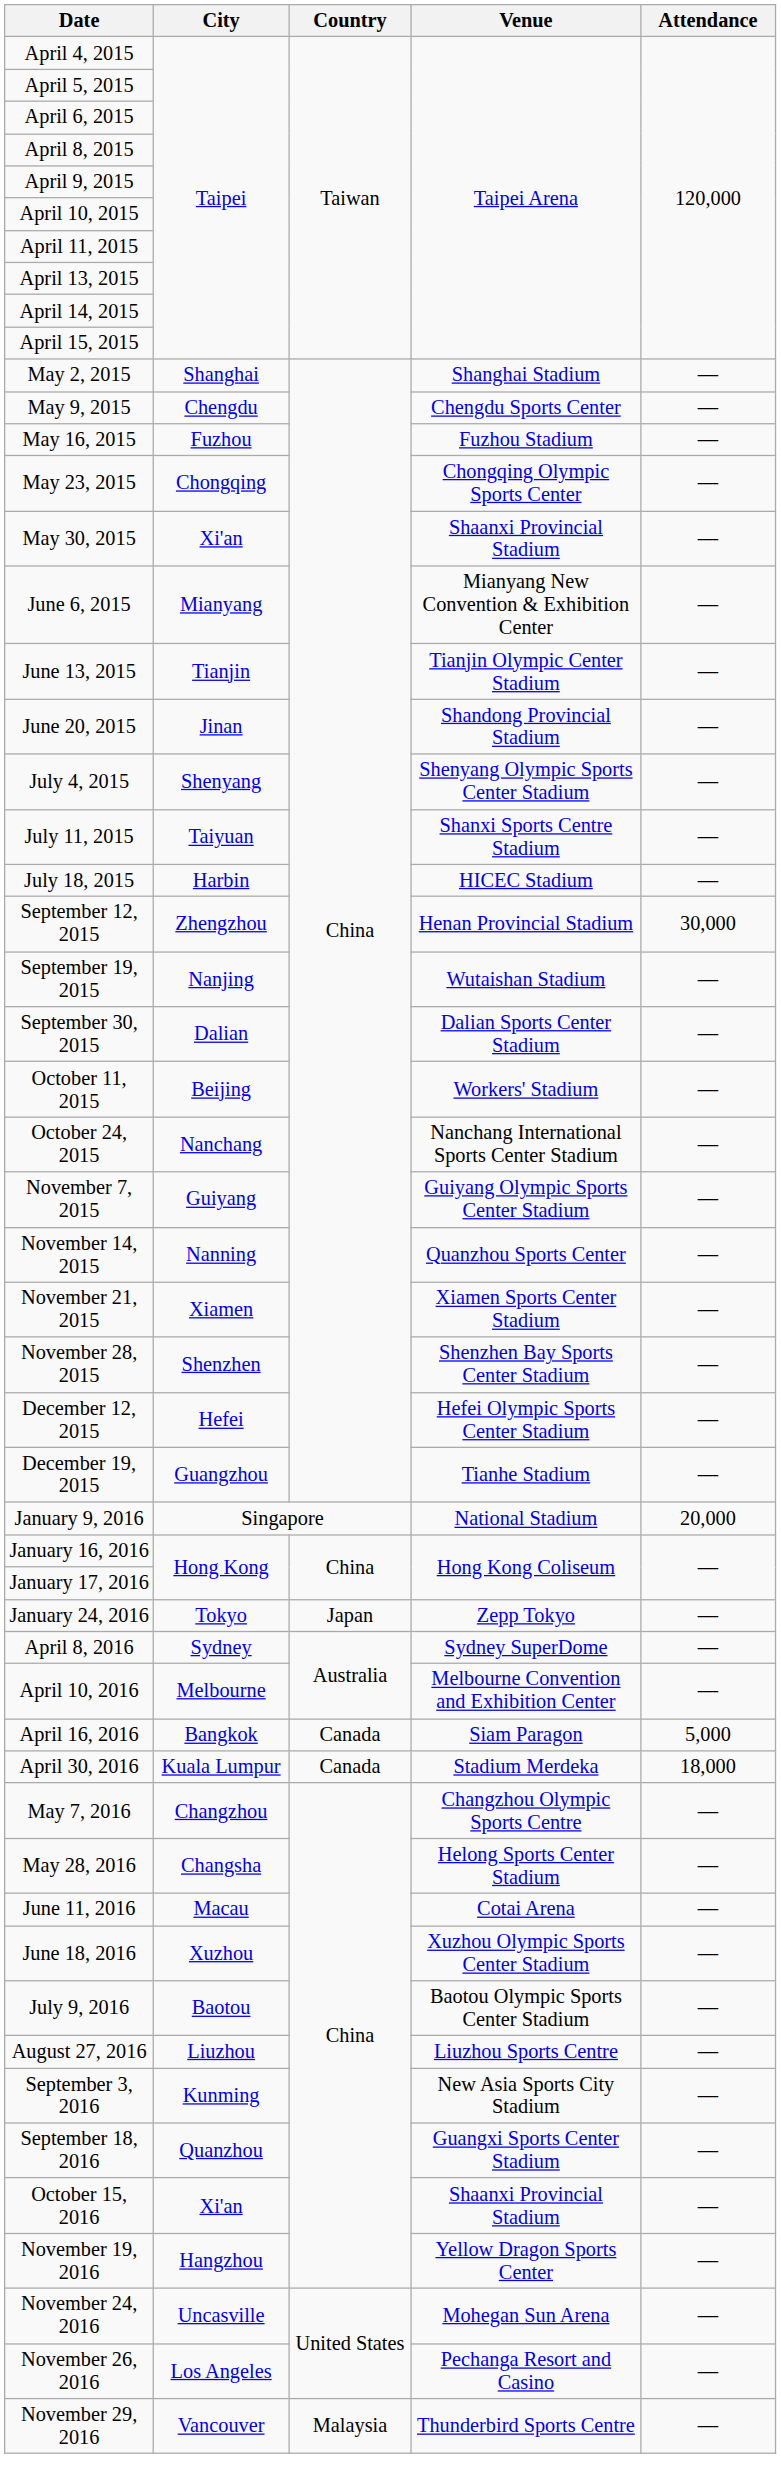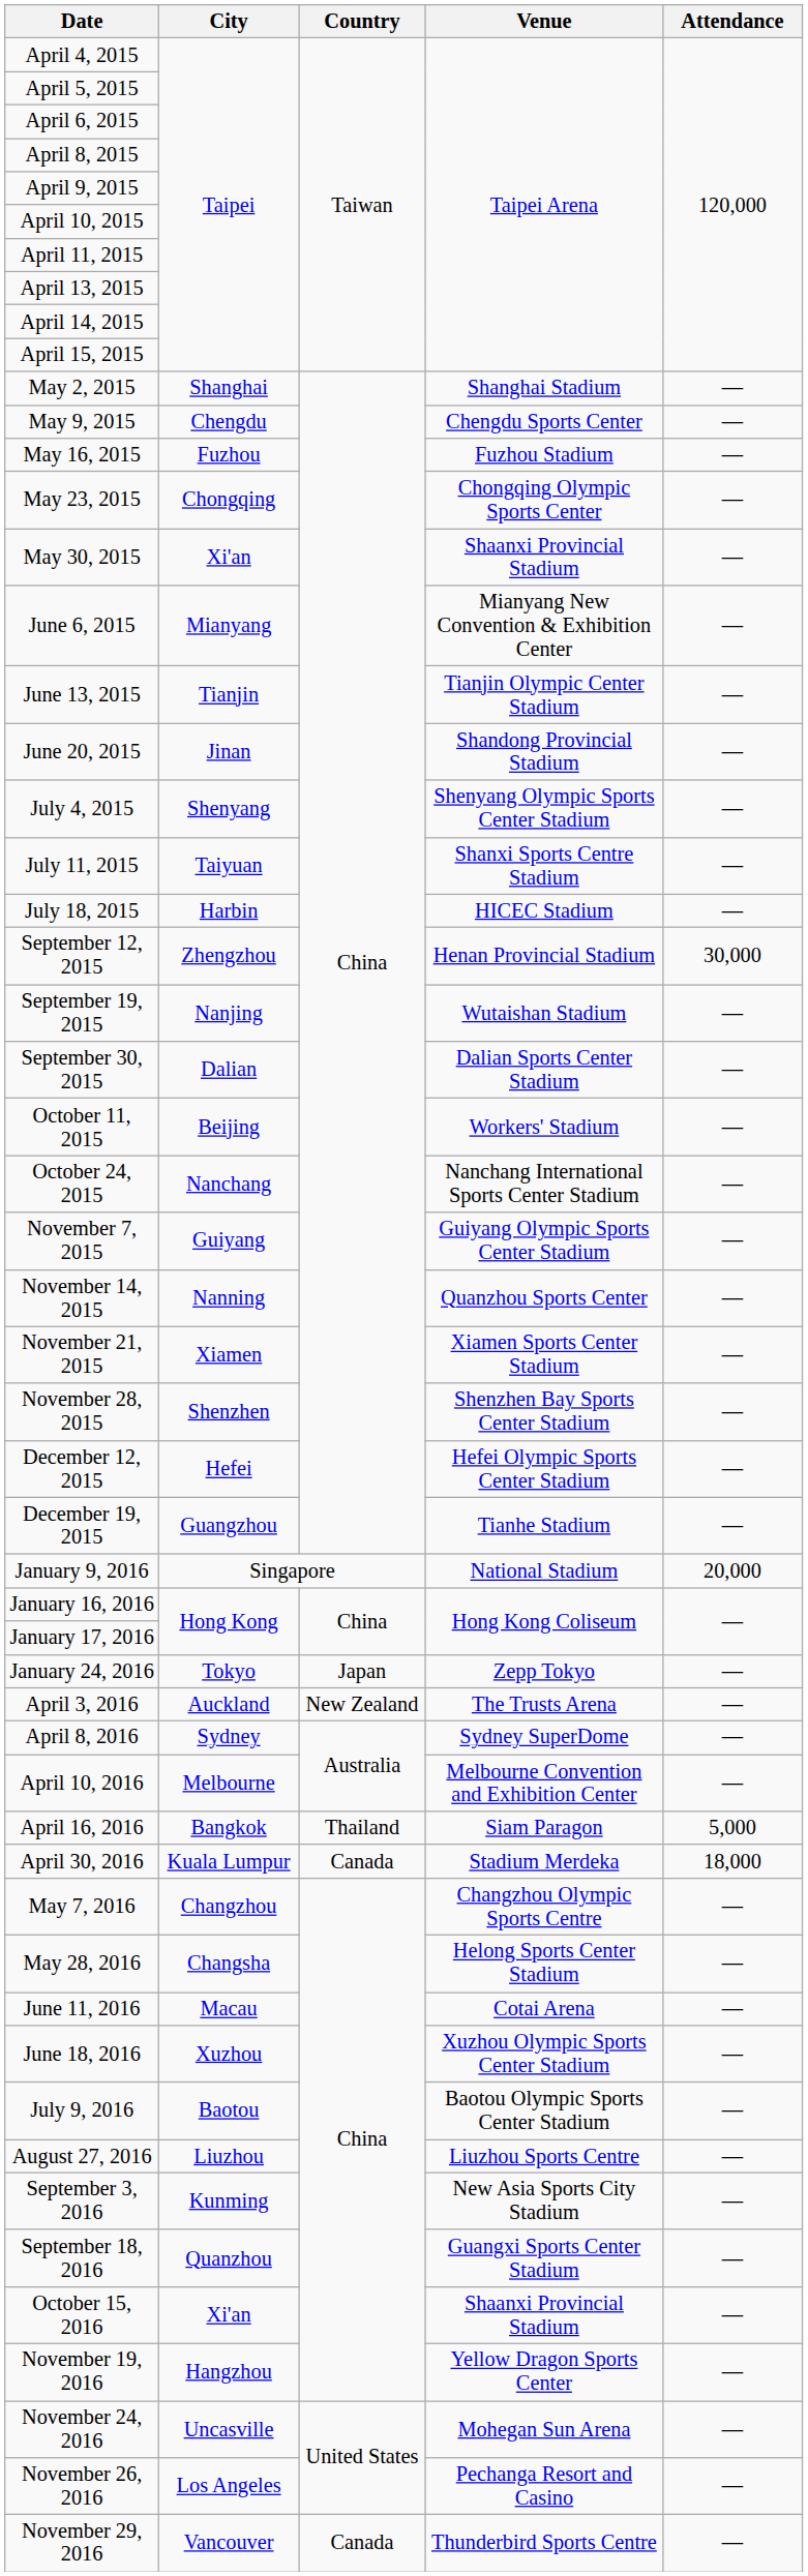+ row: April 3, 2016 | Auckland | New Zealand | The Trusts Arena | —
April 16, 2016 | Country: Canada -> Thailand
November 29, 2016 | Country: Malaysia -> Canada
